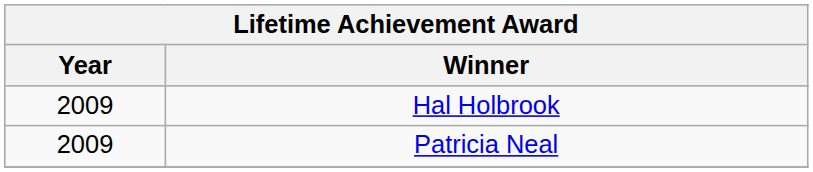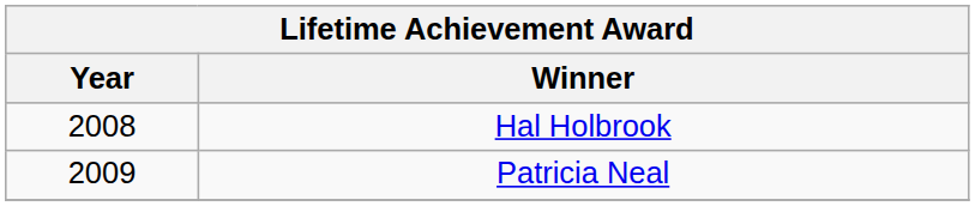Hal Holbrook | Year: 2009 -> 2008
